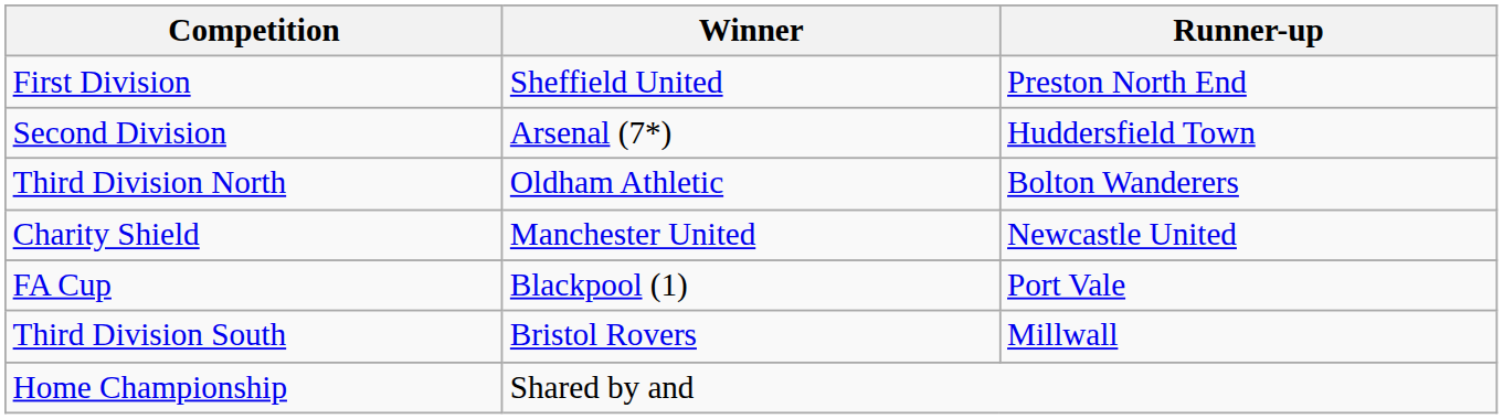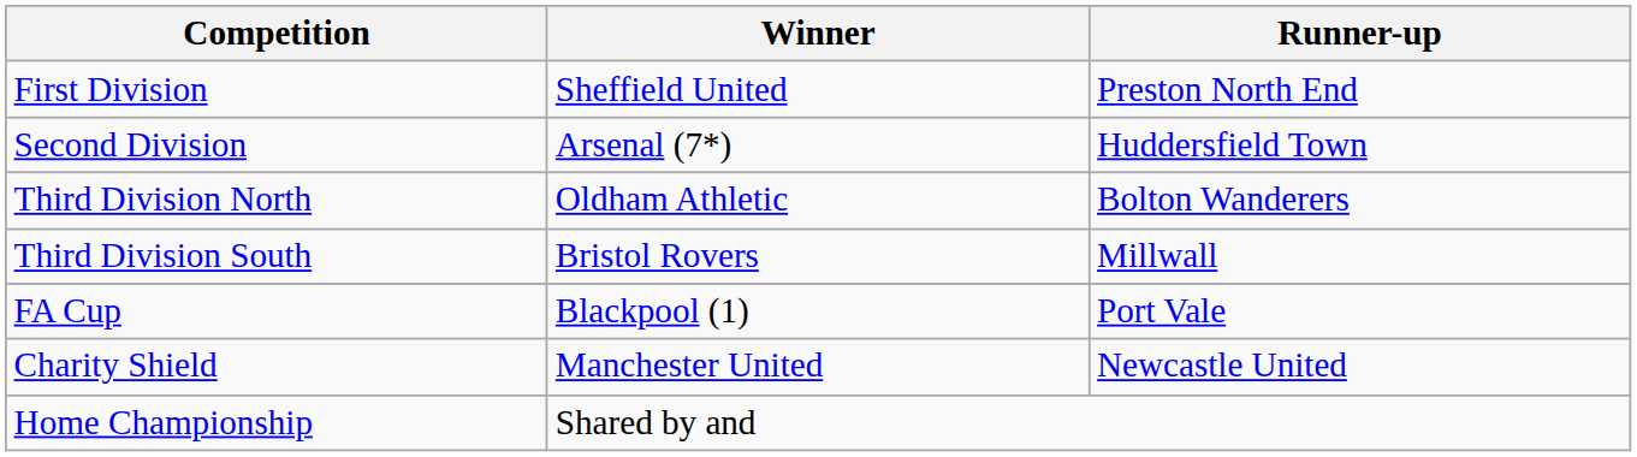rows swapped: Third Division South <-> Charity Shield
